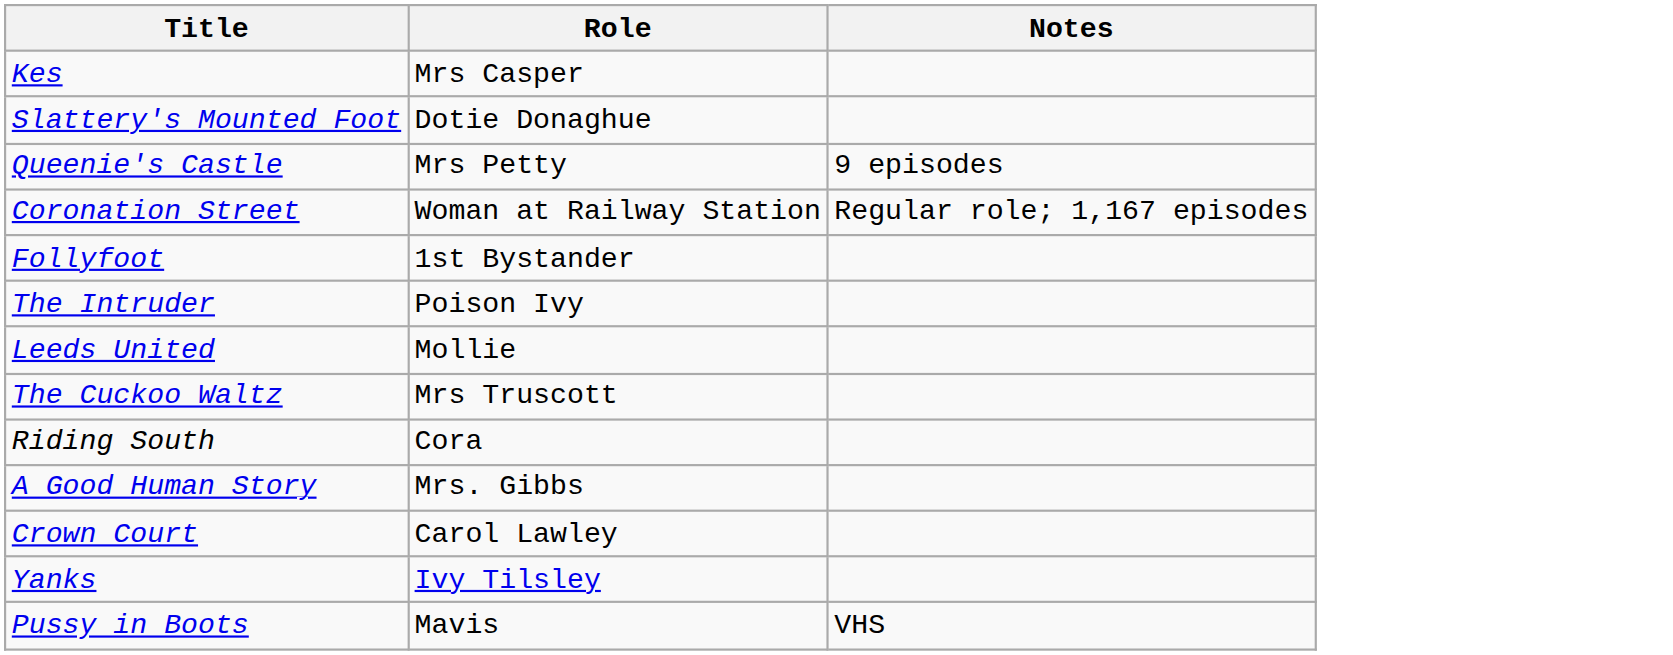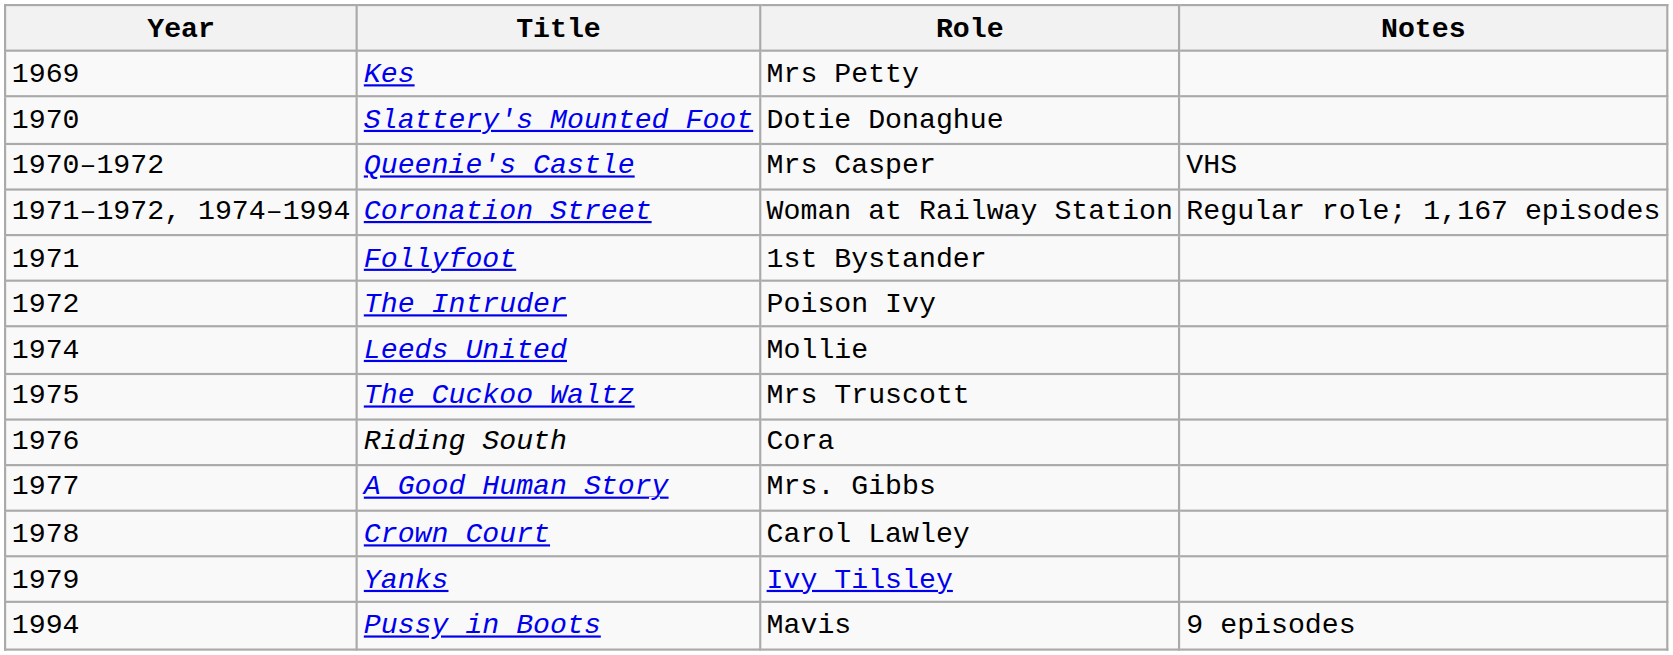+ column: Year | 1969 | 1970 | 1970–1972 | 1971–1972, 1974–1994 | 1971 | 1972 | 1974 | 1975 | 1976 | 1977 | 1978 | 1979 | 1994
Kes | Role: Mrs Casper -> Mrs Petty
Queenie's Castle | Role: Mrs Petty -> Mrs Casper
Queenie's Castle | Notes: 9 episodes -> VHS
Pussy in Boots | Notes: VHS -> 9 episodes
